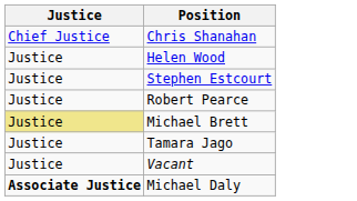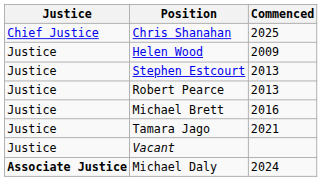+ column: Commenced | 2025 | 2009 | 2013 | 2013 | 2016 | 2021 | 2024
Michael Brett | Justice: khaki background -> no background
